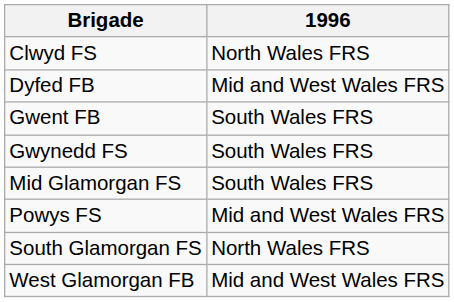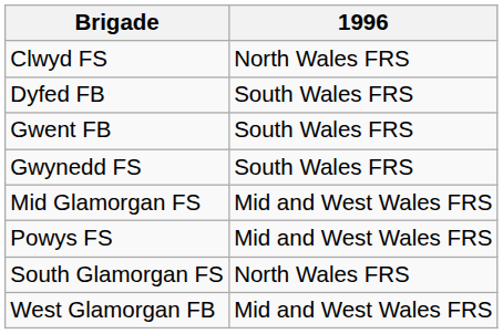Dyfed FB | 1996: Mid and West Wales FRS -> South Wales FRS
Mid Glamorgan FS | 1996: South Wales FRS -> Mid and West Wales FRS
